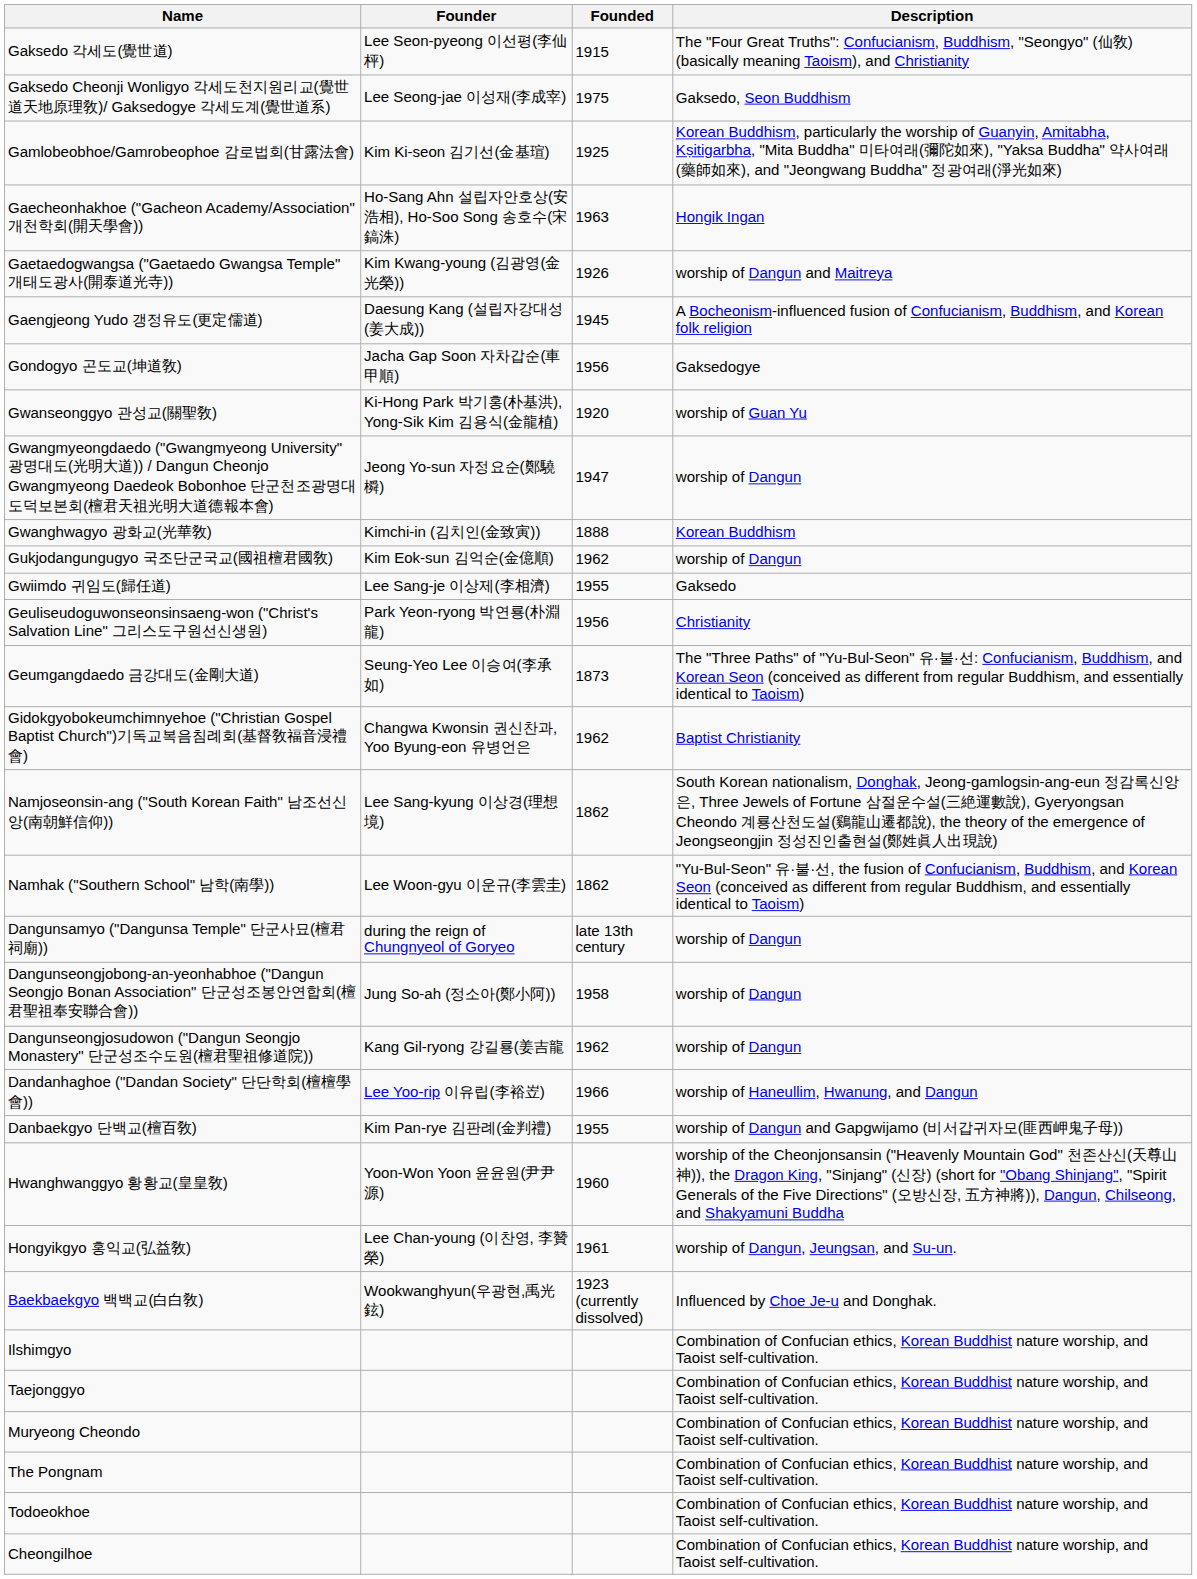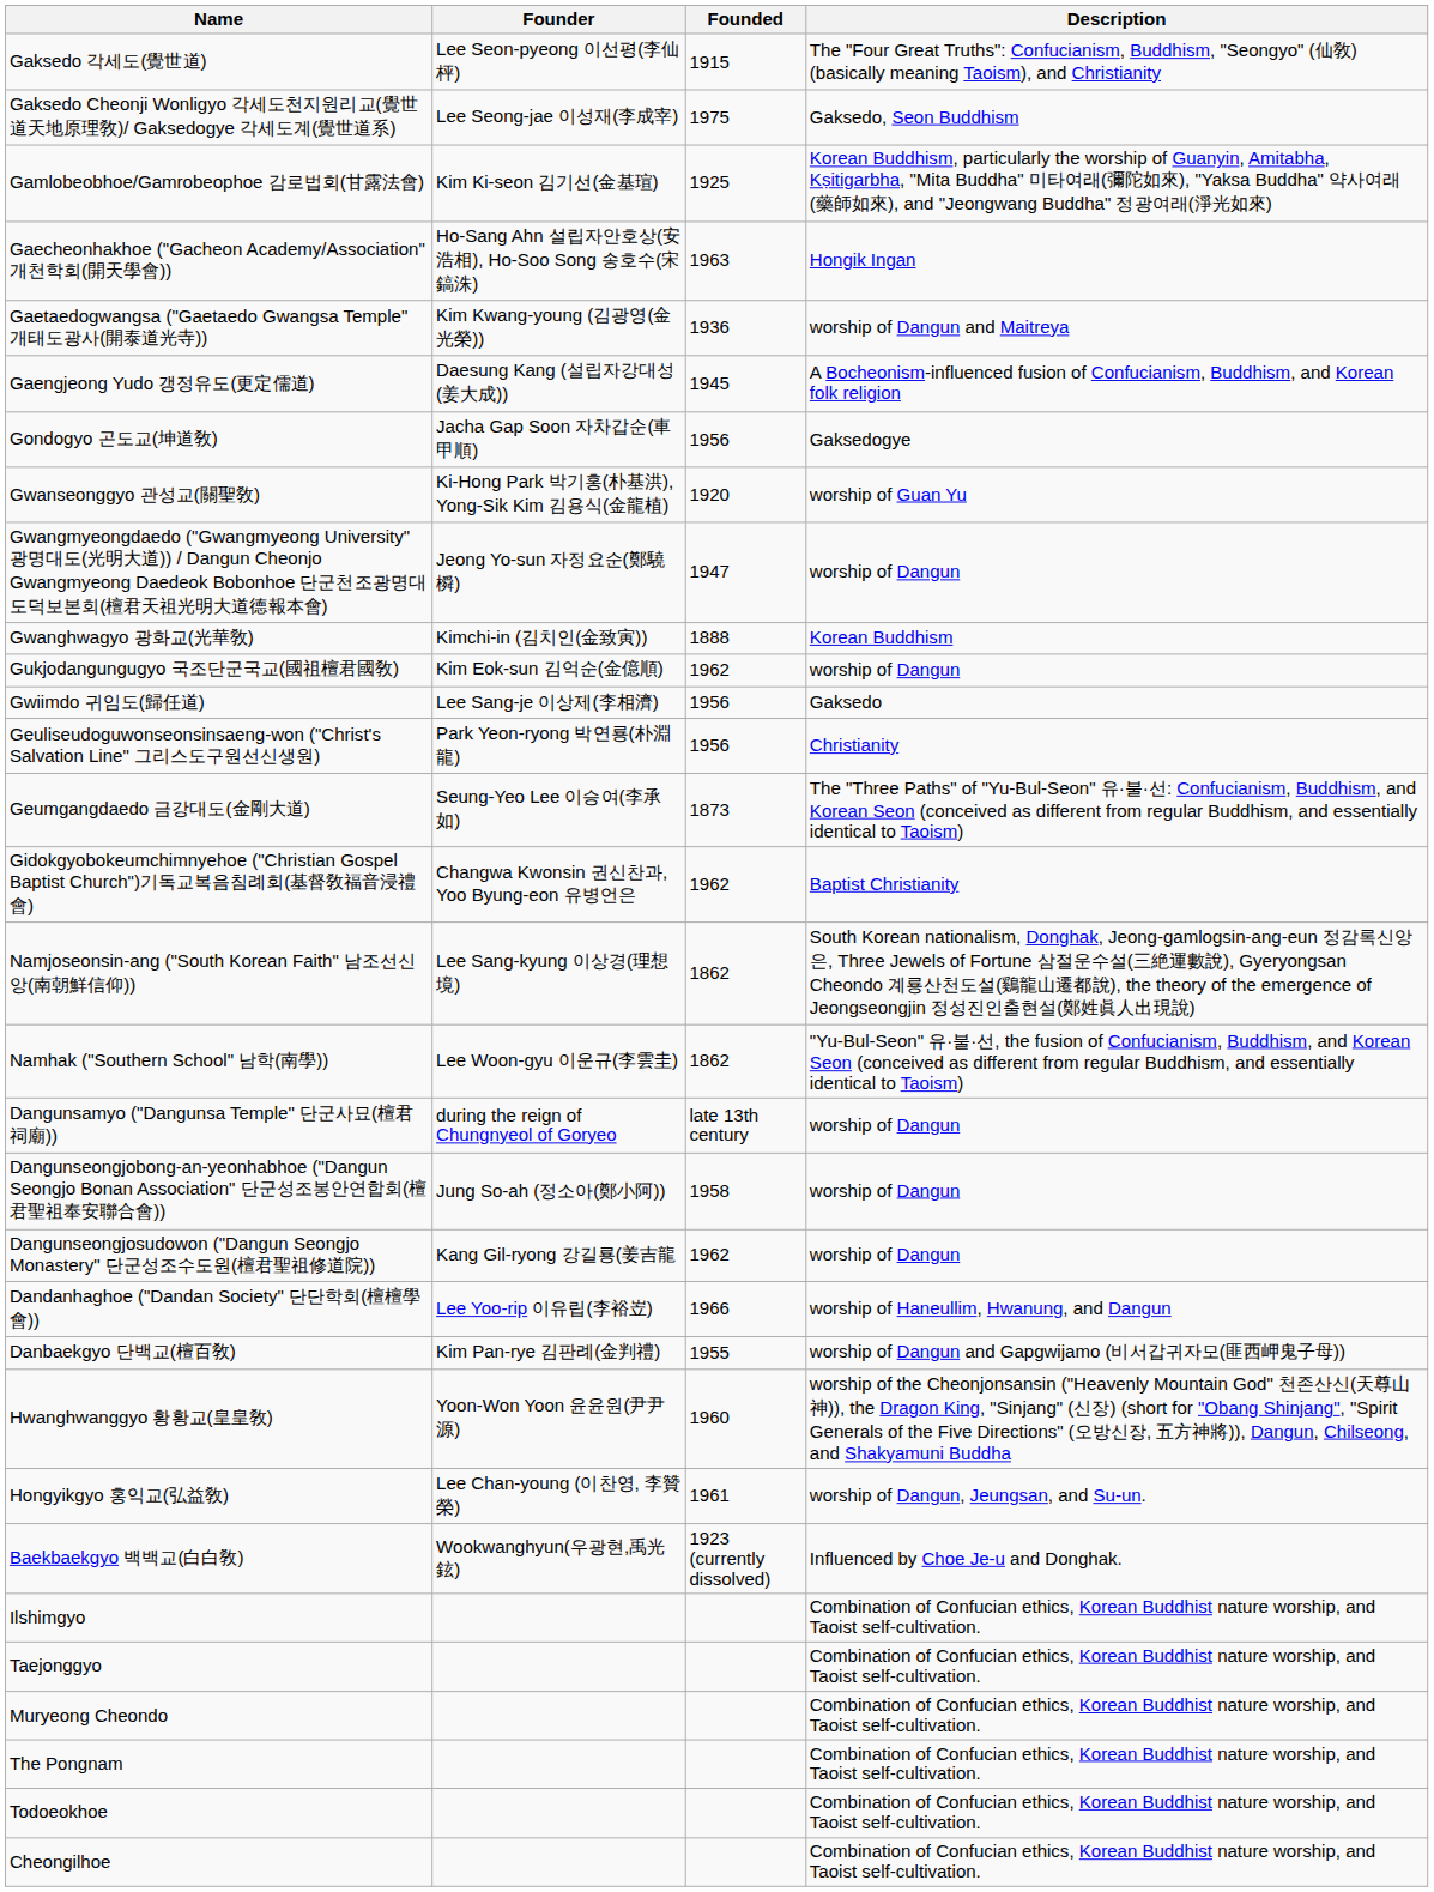Gaetaedogwangsa ("Gaetaedo Gwangsa Temple" 개태도광사(開泰道光寺)) | Founded: 1926 -> 1936
Gwiimdo 귀임도(歸任道) | Founded: 1955 -> 1956
